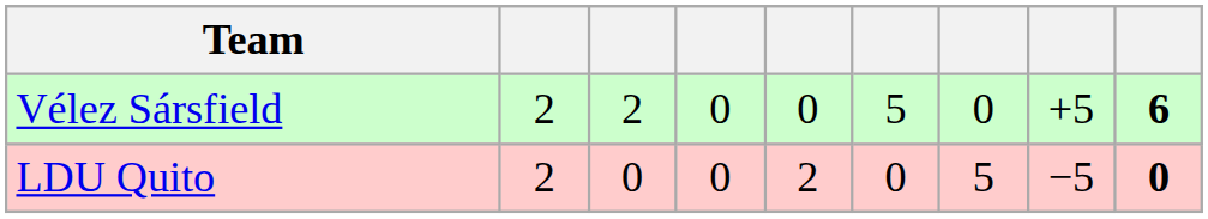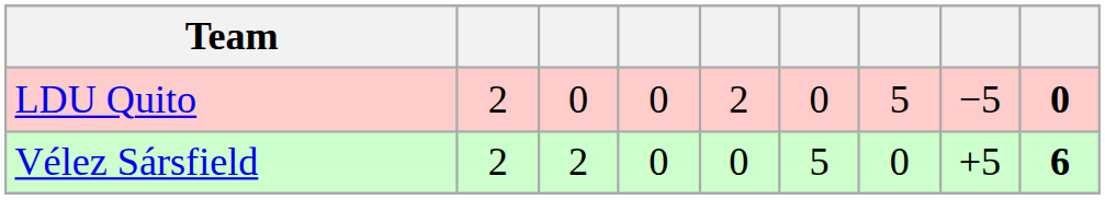rows swapped: Vélez Sársfield <-> LDU Quito
